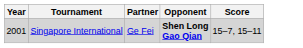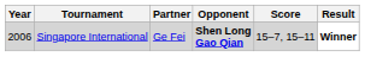+ column: Result | Winner
Singapore International | Year: 2001 -> 2006
